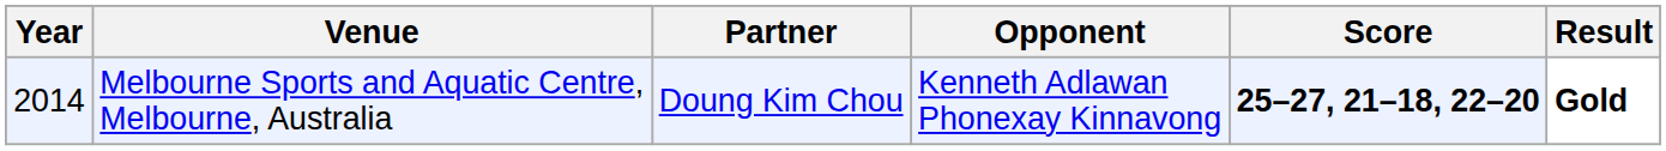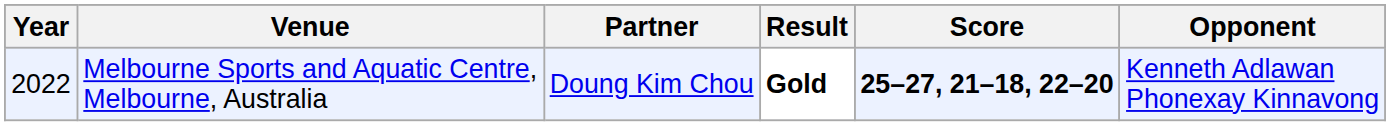columns swapped: Opponent <-> Result
Melbourne Sports and Aquatic Centre, Melbourne, Australia | Year: 2014 -> 2022
